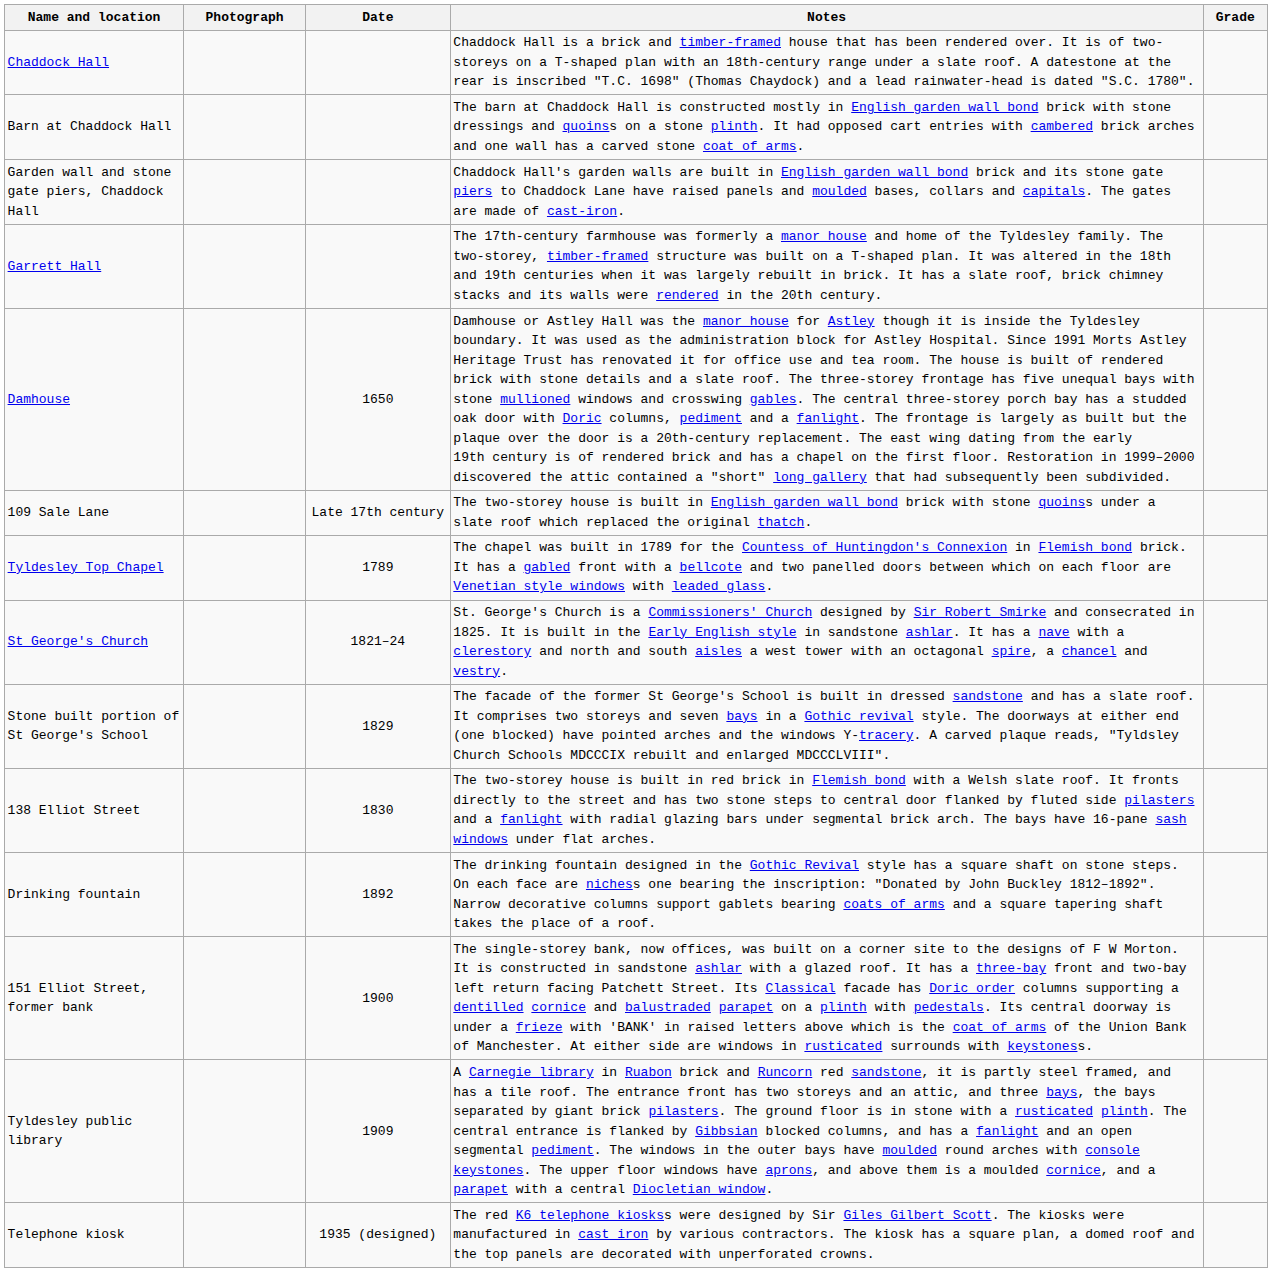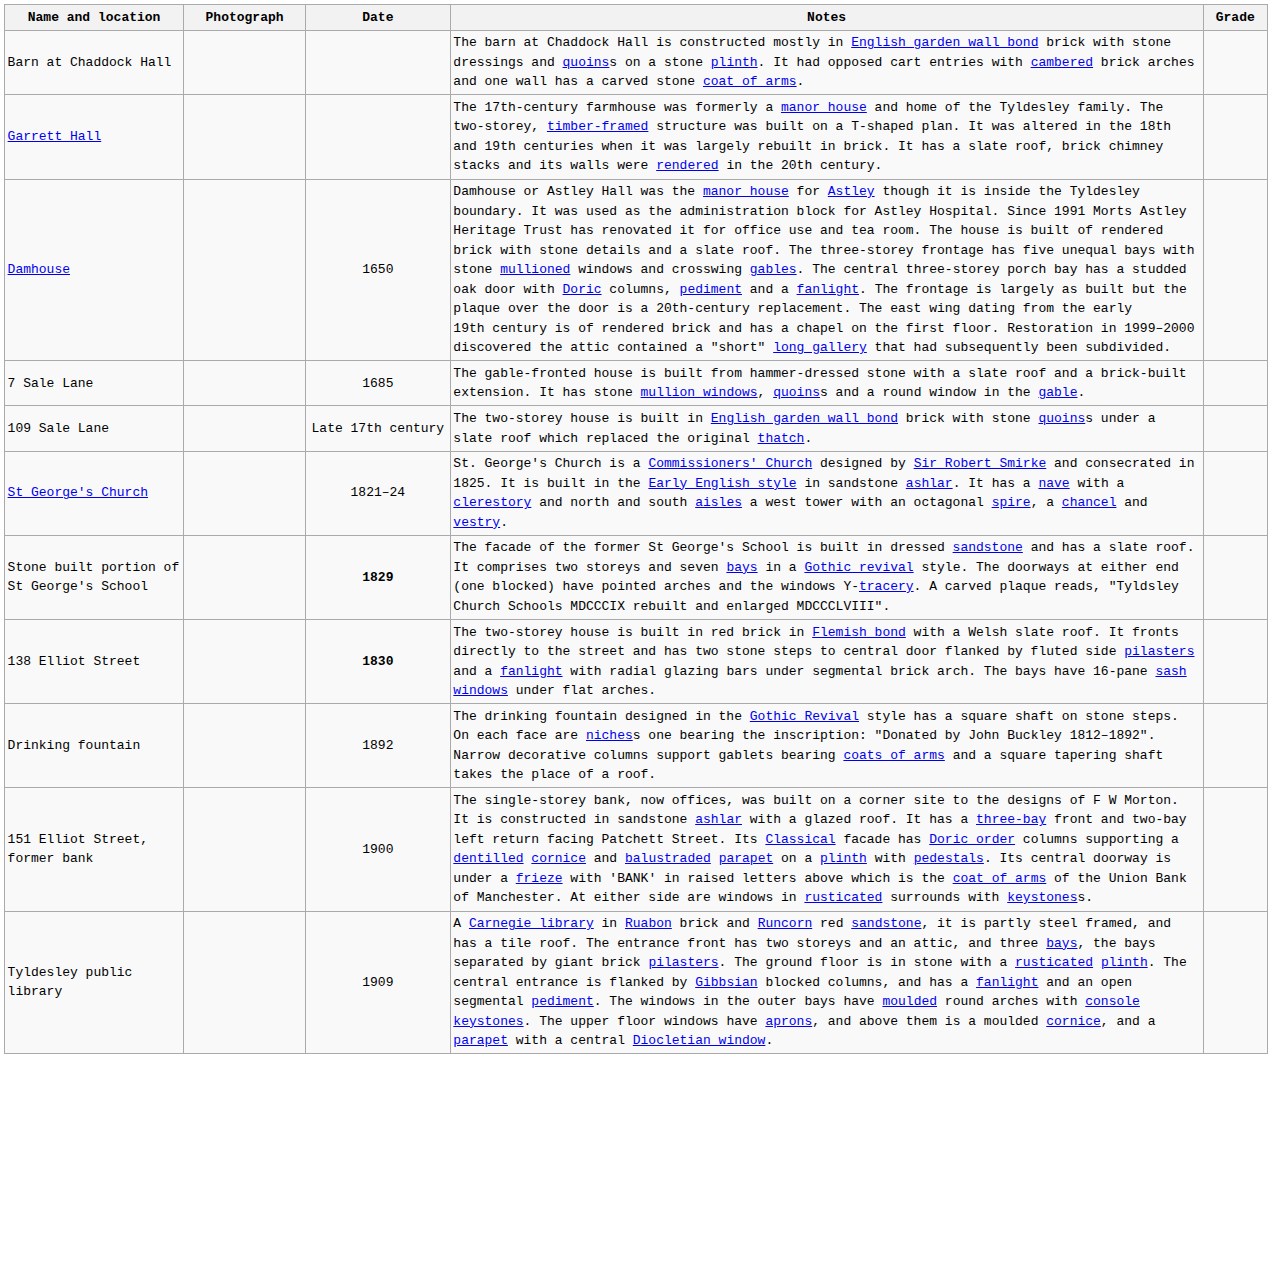- row: Chaddock Hall | Chaddock Hall is a brick and timber-framed house that has been rendered over. It is of two-storeys on a T-shaped plan with an 18th-century range under a slate roof. A datestone at the rear is inscribed "T.C. 1698" (Thomas Chaydock) and a lead rainwater-head is dated "S.C. 1780".
- row: Garden wall and stone gate piers, Chaddock Hall | Chaddock Hall's garden walls are built in English garden wall bond brick and its stone gate piers to Chaddock Lane have raised panels and moulded bases, collars and capitals. The gates are made of cast-iron.
+ row: 7 Sale Lane | 1685 | The gable-fronted house is built from hammer-dressed stone with a slate roof and a brick-built extension. It has stone mullion windows, quoinss and a round window in the gable.
- row: Tyldesley Top Chapel | 1789 | The chapel was built in 1789 for the Countess of Huntingdon's Connexion in Flemish bond brick. It has a gabled front with a bellcote and two panelled doors between which on each floor are Venetian style windows with leaded glass.
Stone built portion of St George's School | Date: normal -> bold
138 Elliot Street | Date: normal -> bold
- row: Telephone kiosk | 1935 (designed) | The red K6 telephone kioskss were designed by Sir Giles Gilbert Scott. The kiosks were manufactured in cast iron by various contractors. The kiosk has a square plan, a domed roof and the top panels are decorated with unperforated crowns.
